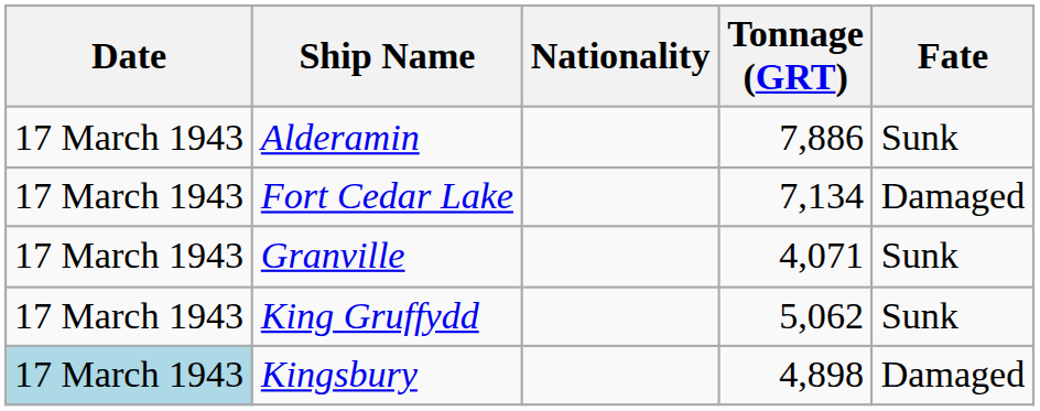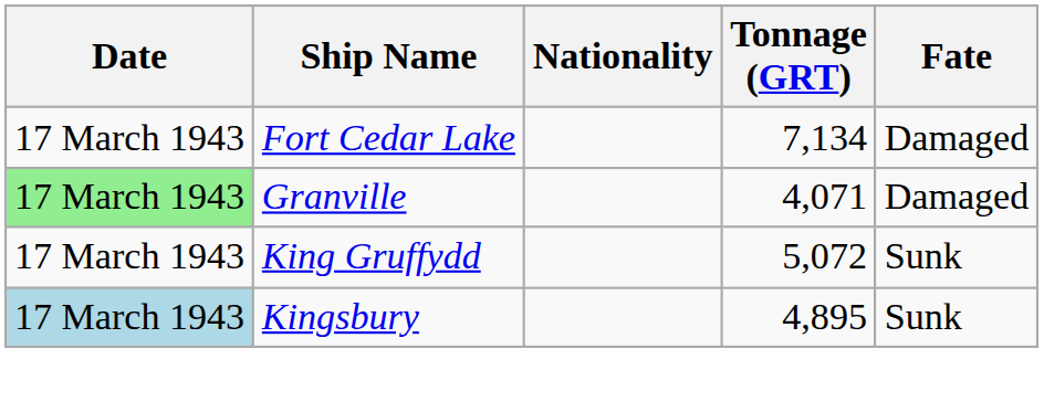- row: 17 March 1943 | Alderamin | 7,886 | Sunk
Granville | Date: no background -> lightgreen background
Granville | Fate: Sunk -> Damaged
King Gruffydd | Tonnage (GRT): 5,062 -> 5,072
Kingsbury | Tonnage (GRT): 4,898 -> 4,895
Kingsbury | Fate: Damaged -> Sunk
